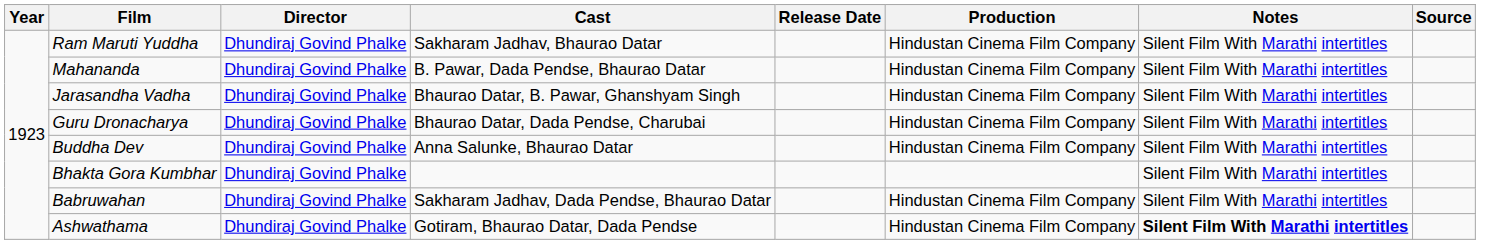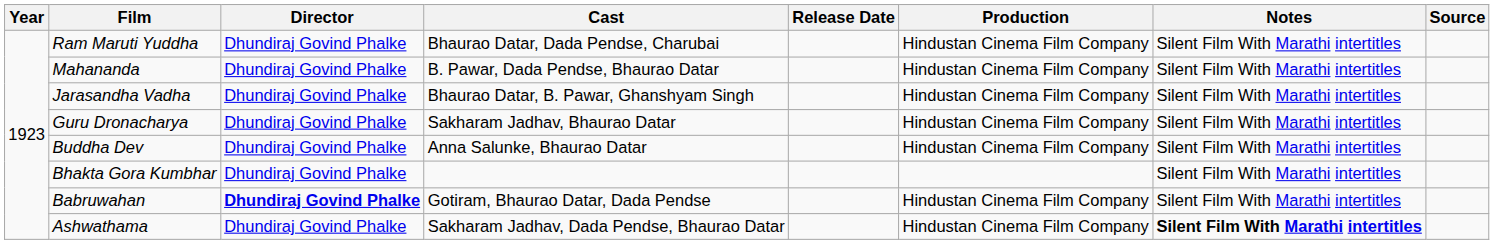Ram Maruti Yuddha | Cast: Sakharam Jadhav, Bhaurao Datar -> Bhaurao Datar, Dada Pendse, Charubai
Guru Dronacharya | Cast: Bhaurao Datar, Dada Pendse, Charubai -> Sakharam Jadhav, Bhaurao Datar
Babruwahan | Director: normal -> bold
Babruwahan | Cast: Sakharam Jadhav, Dada Pendse, Bhaurao Datar -> Gotiram, Bhaurao Datar, Dada Pendse
Ashwathama | Cast: Gotiram, Bhaurao Datar, Dada Pendse -> Sakharam Jadhav, Dada Pendse, Bhaurao Datar
